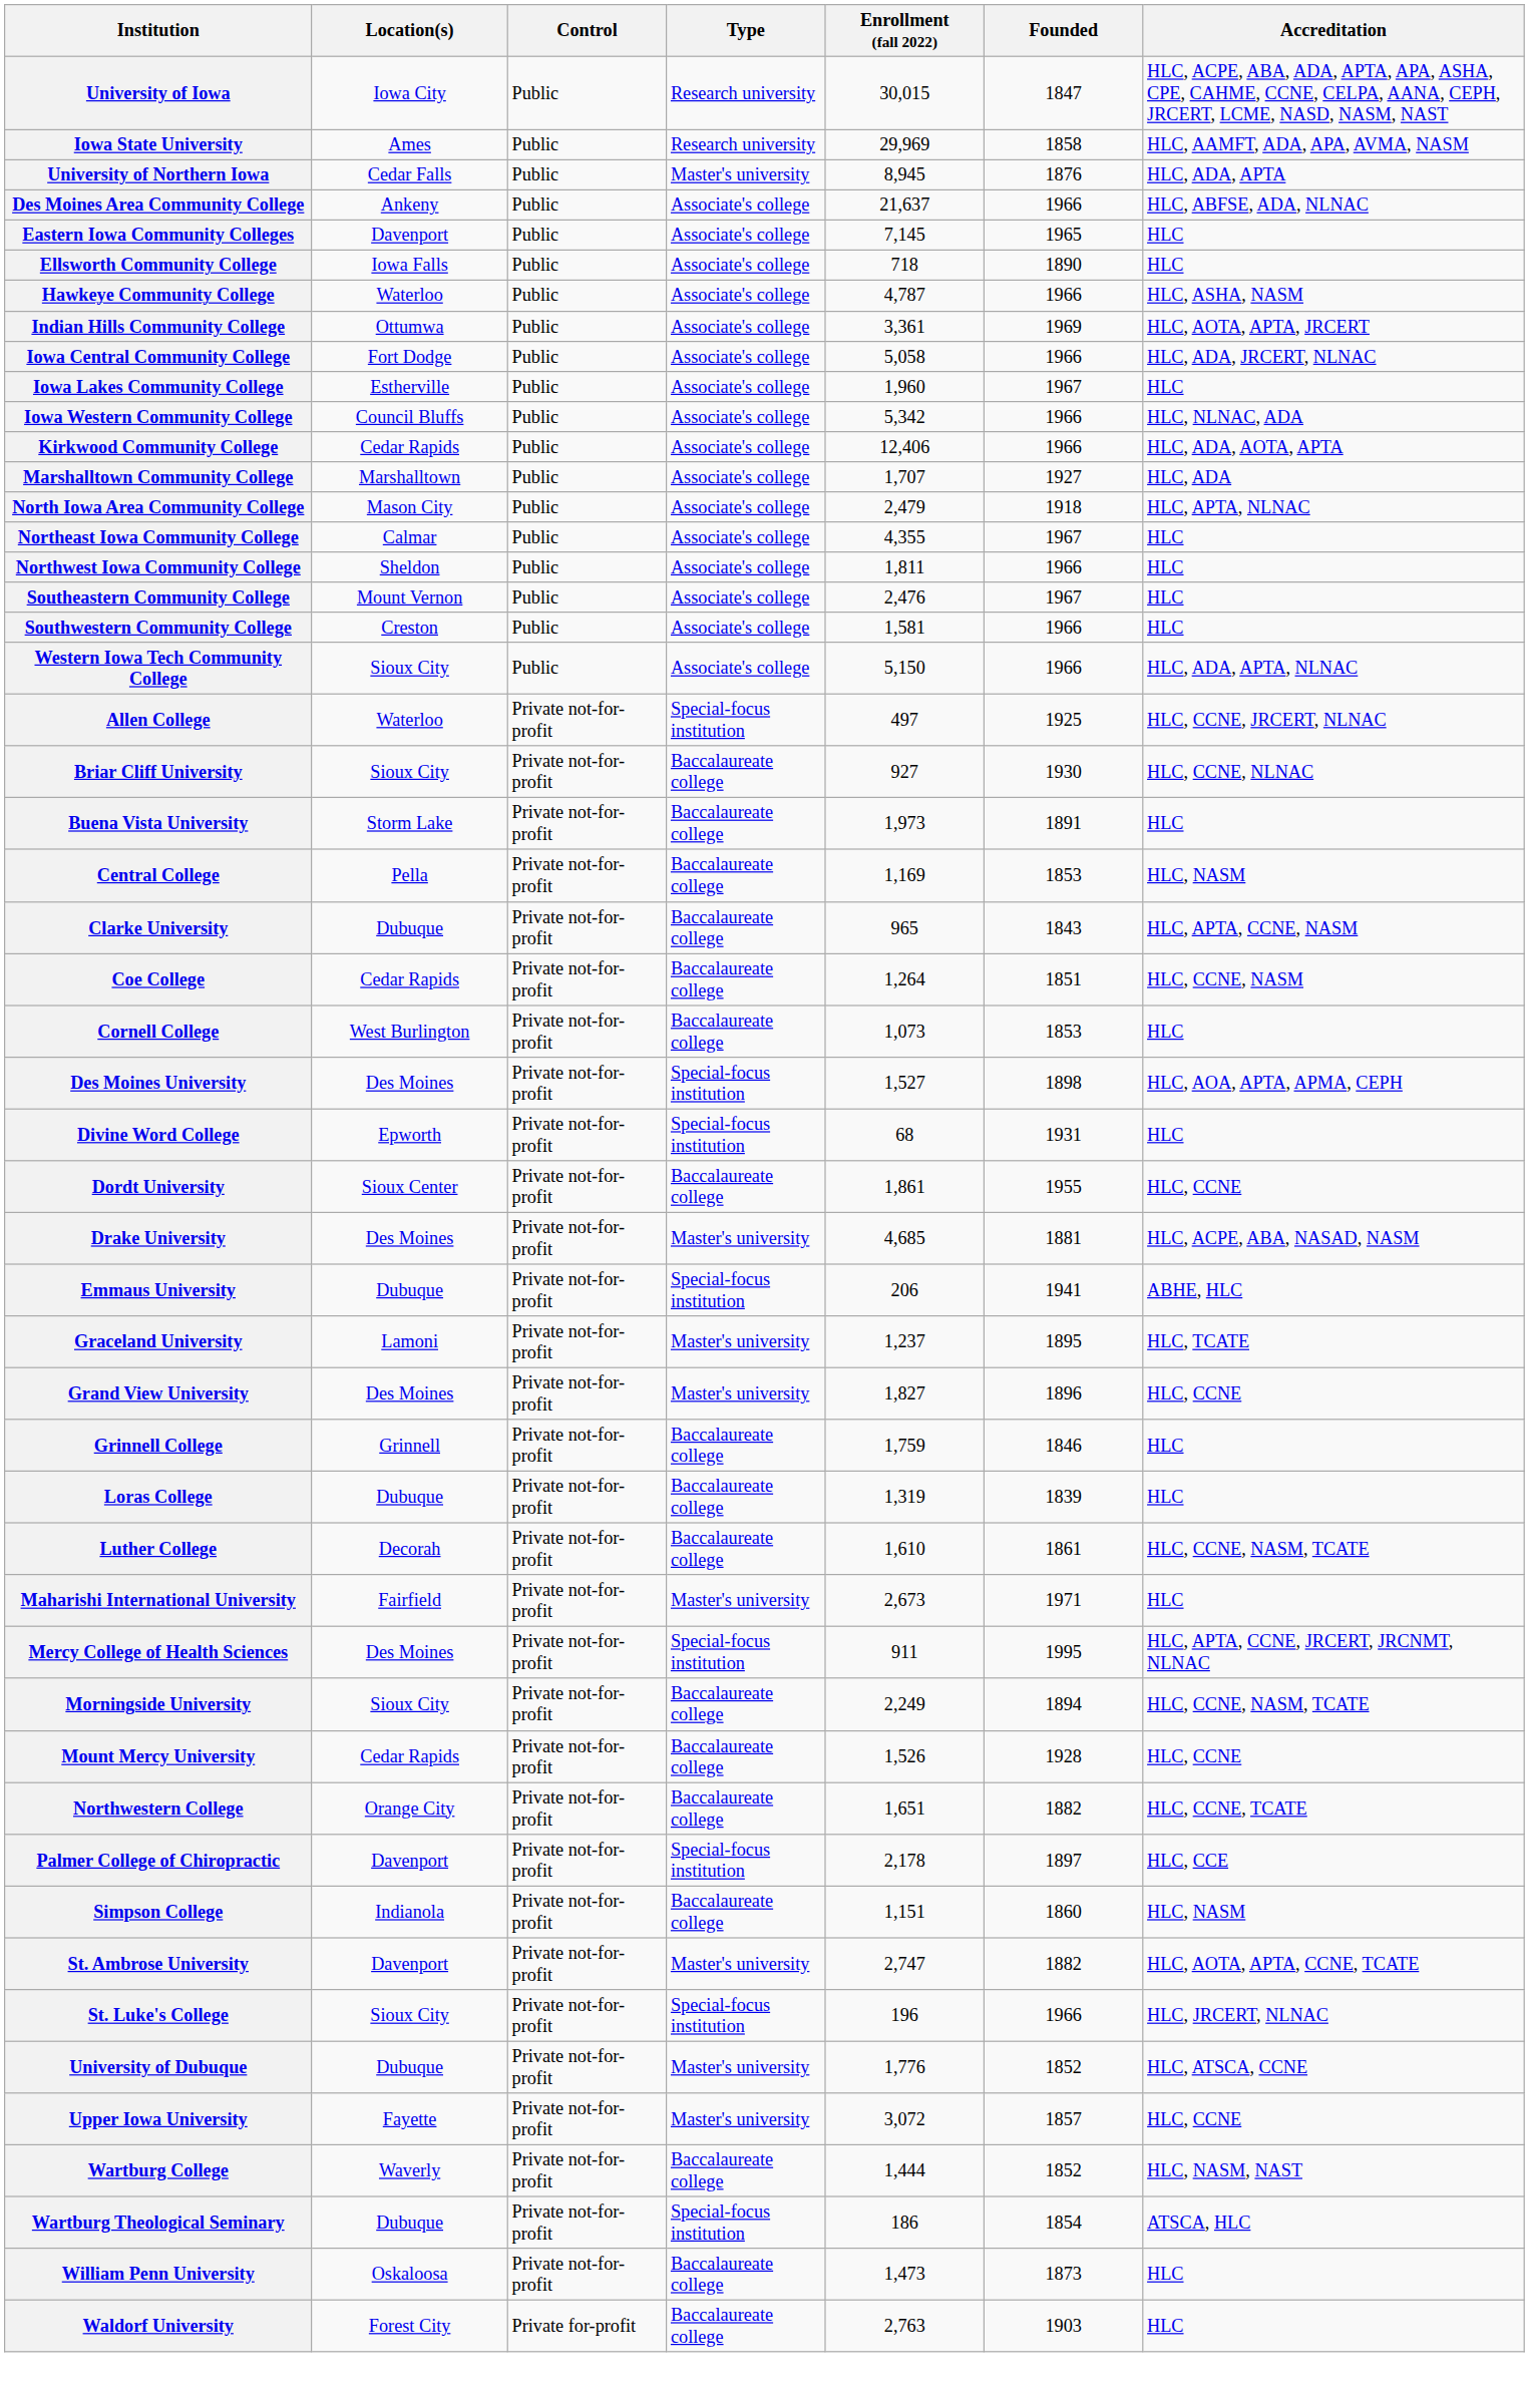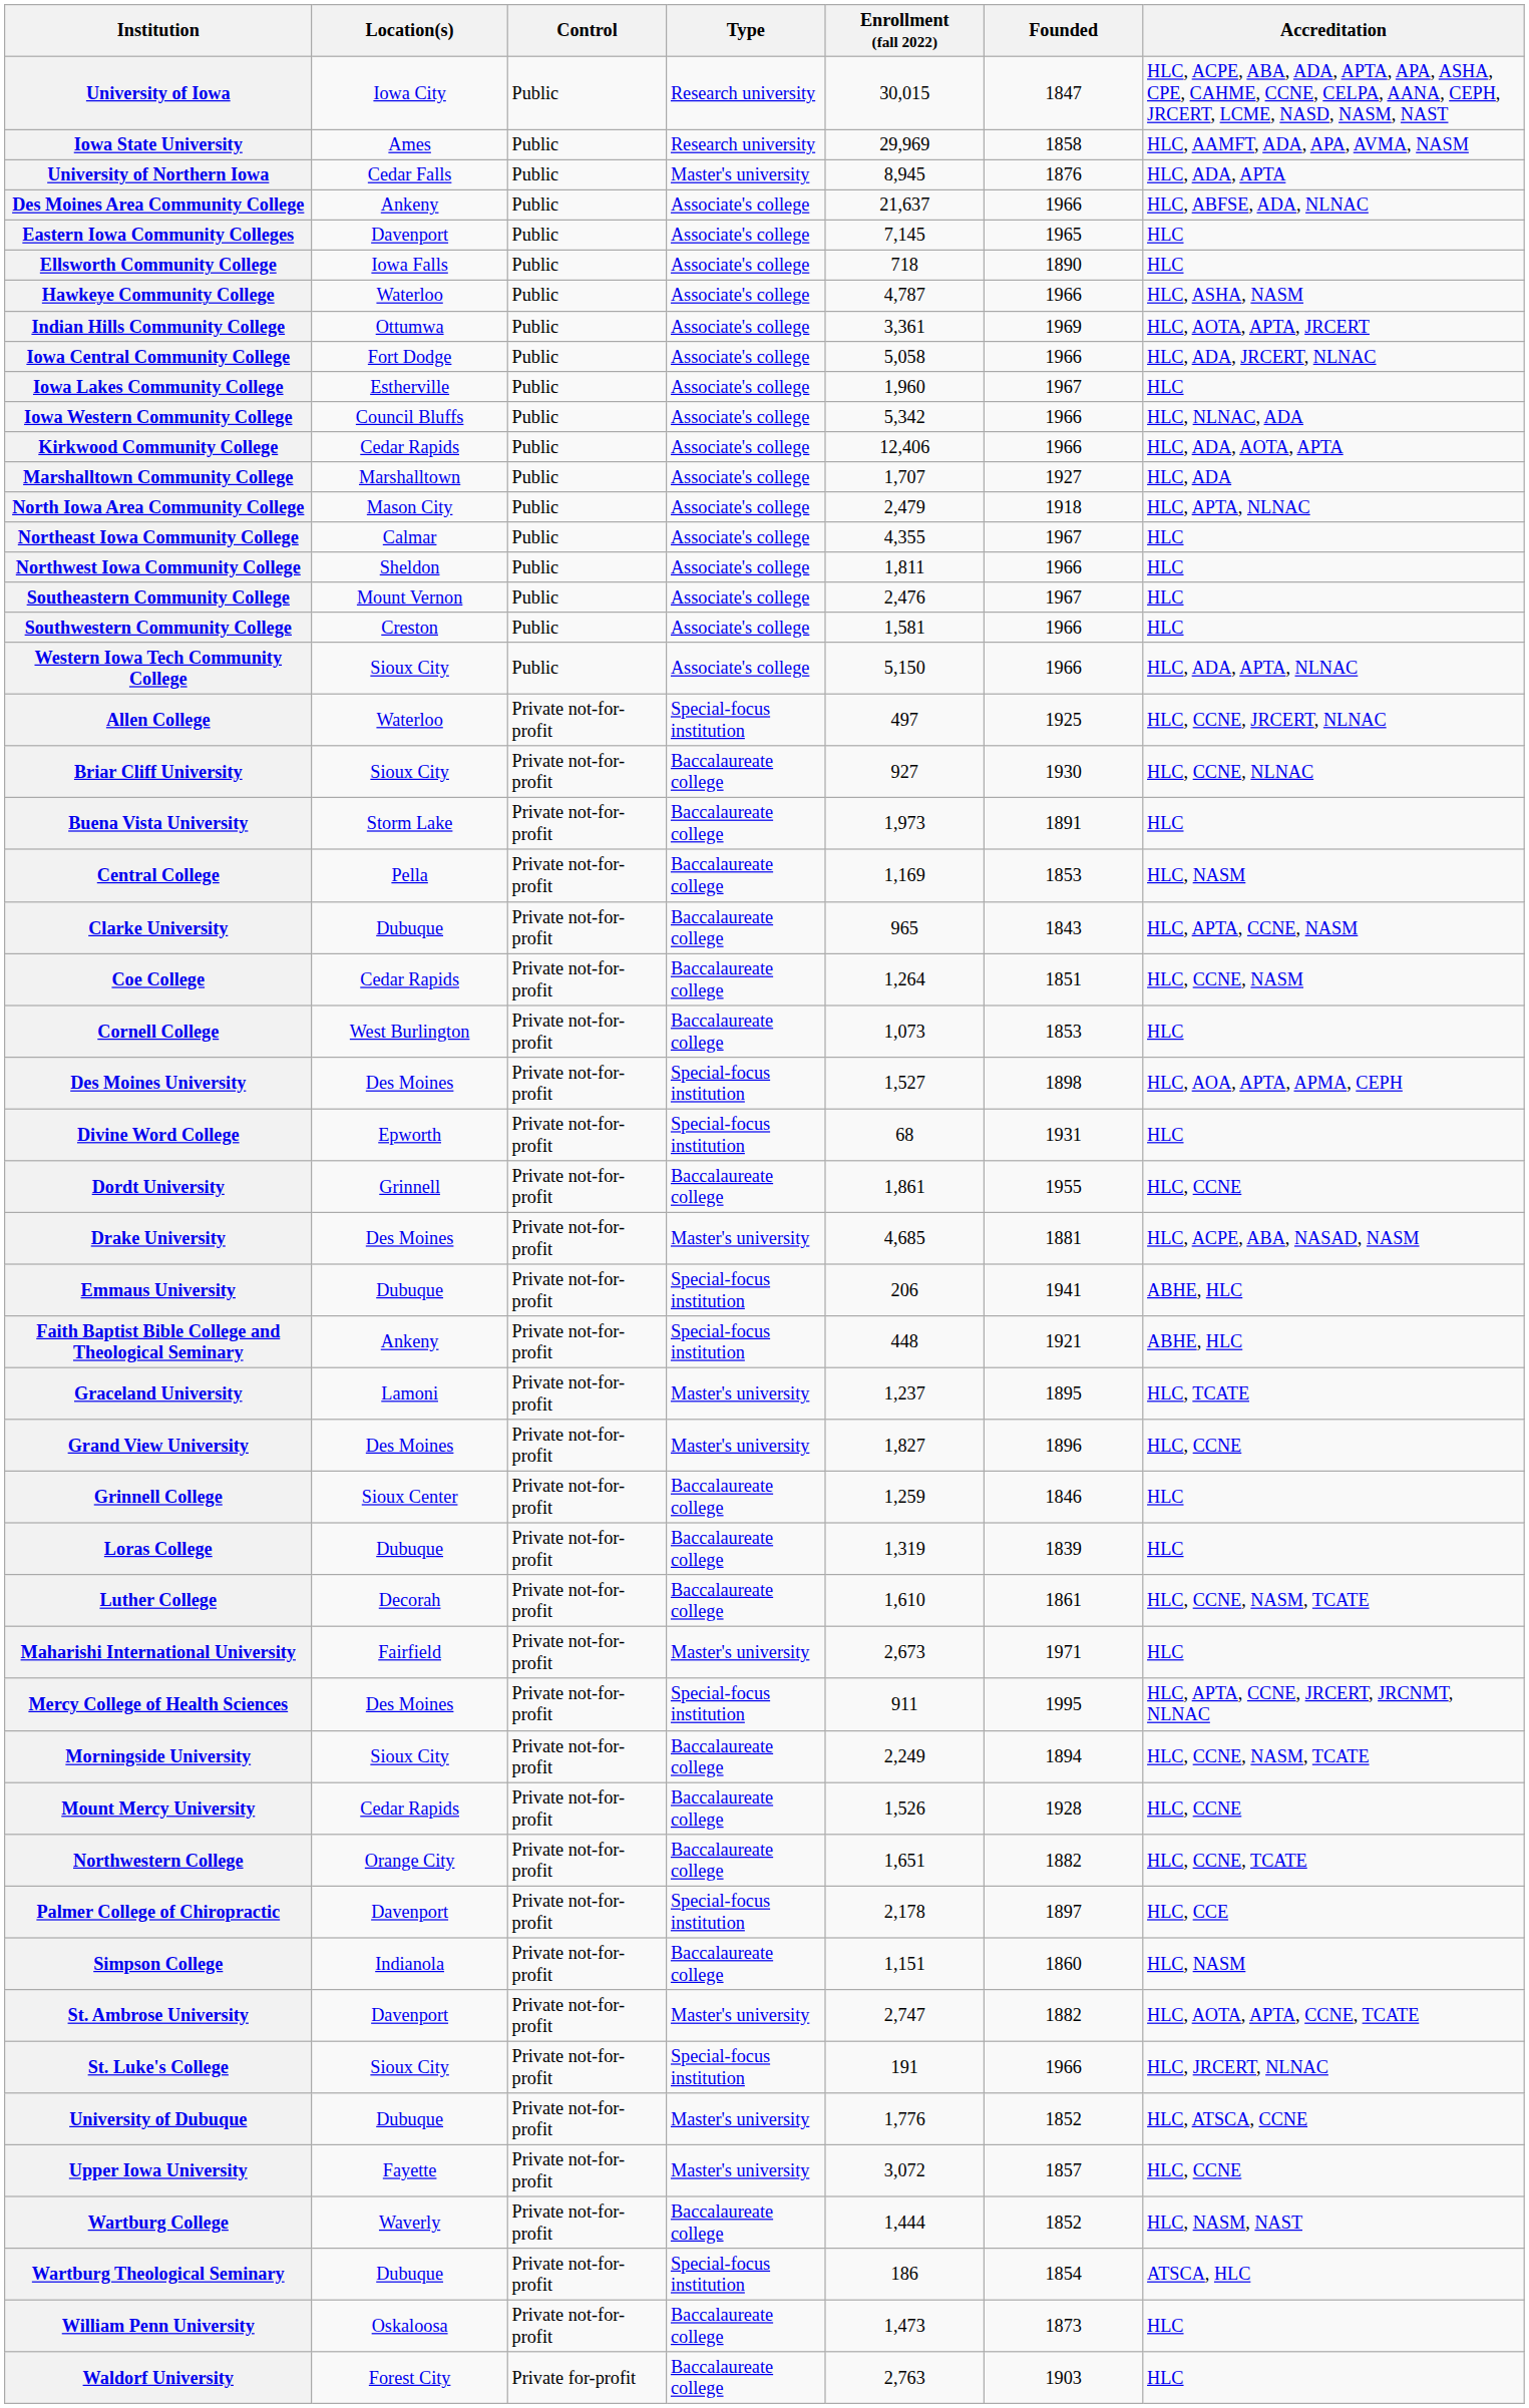Dordt University | Location(s): Sioux Center -> Grinnell
+ row: Faith Baptist Bible College and Theological Seminary | Ankeny | Private not-for-profit | Special-focus institution | 448 | 1921 | ABHE, HLC
Grinnell College | Location(s): Grinnell -> Sioux Center
Grinnell College | Enrollment (fall 2022): 1,759 -> 1,259
St. Luke's College | Enrollment (fall 2022): 196 -> 191
